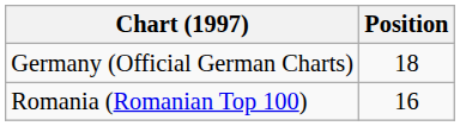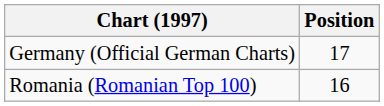Germany (Official German Charts) | Position: 18 -> 17
